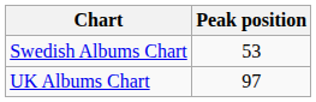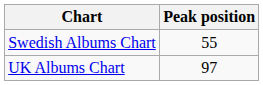Swedish Albums Chart | Peak position: 53 -> 55
